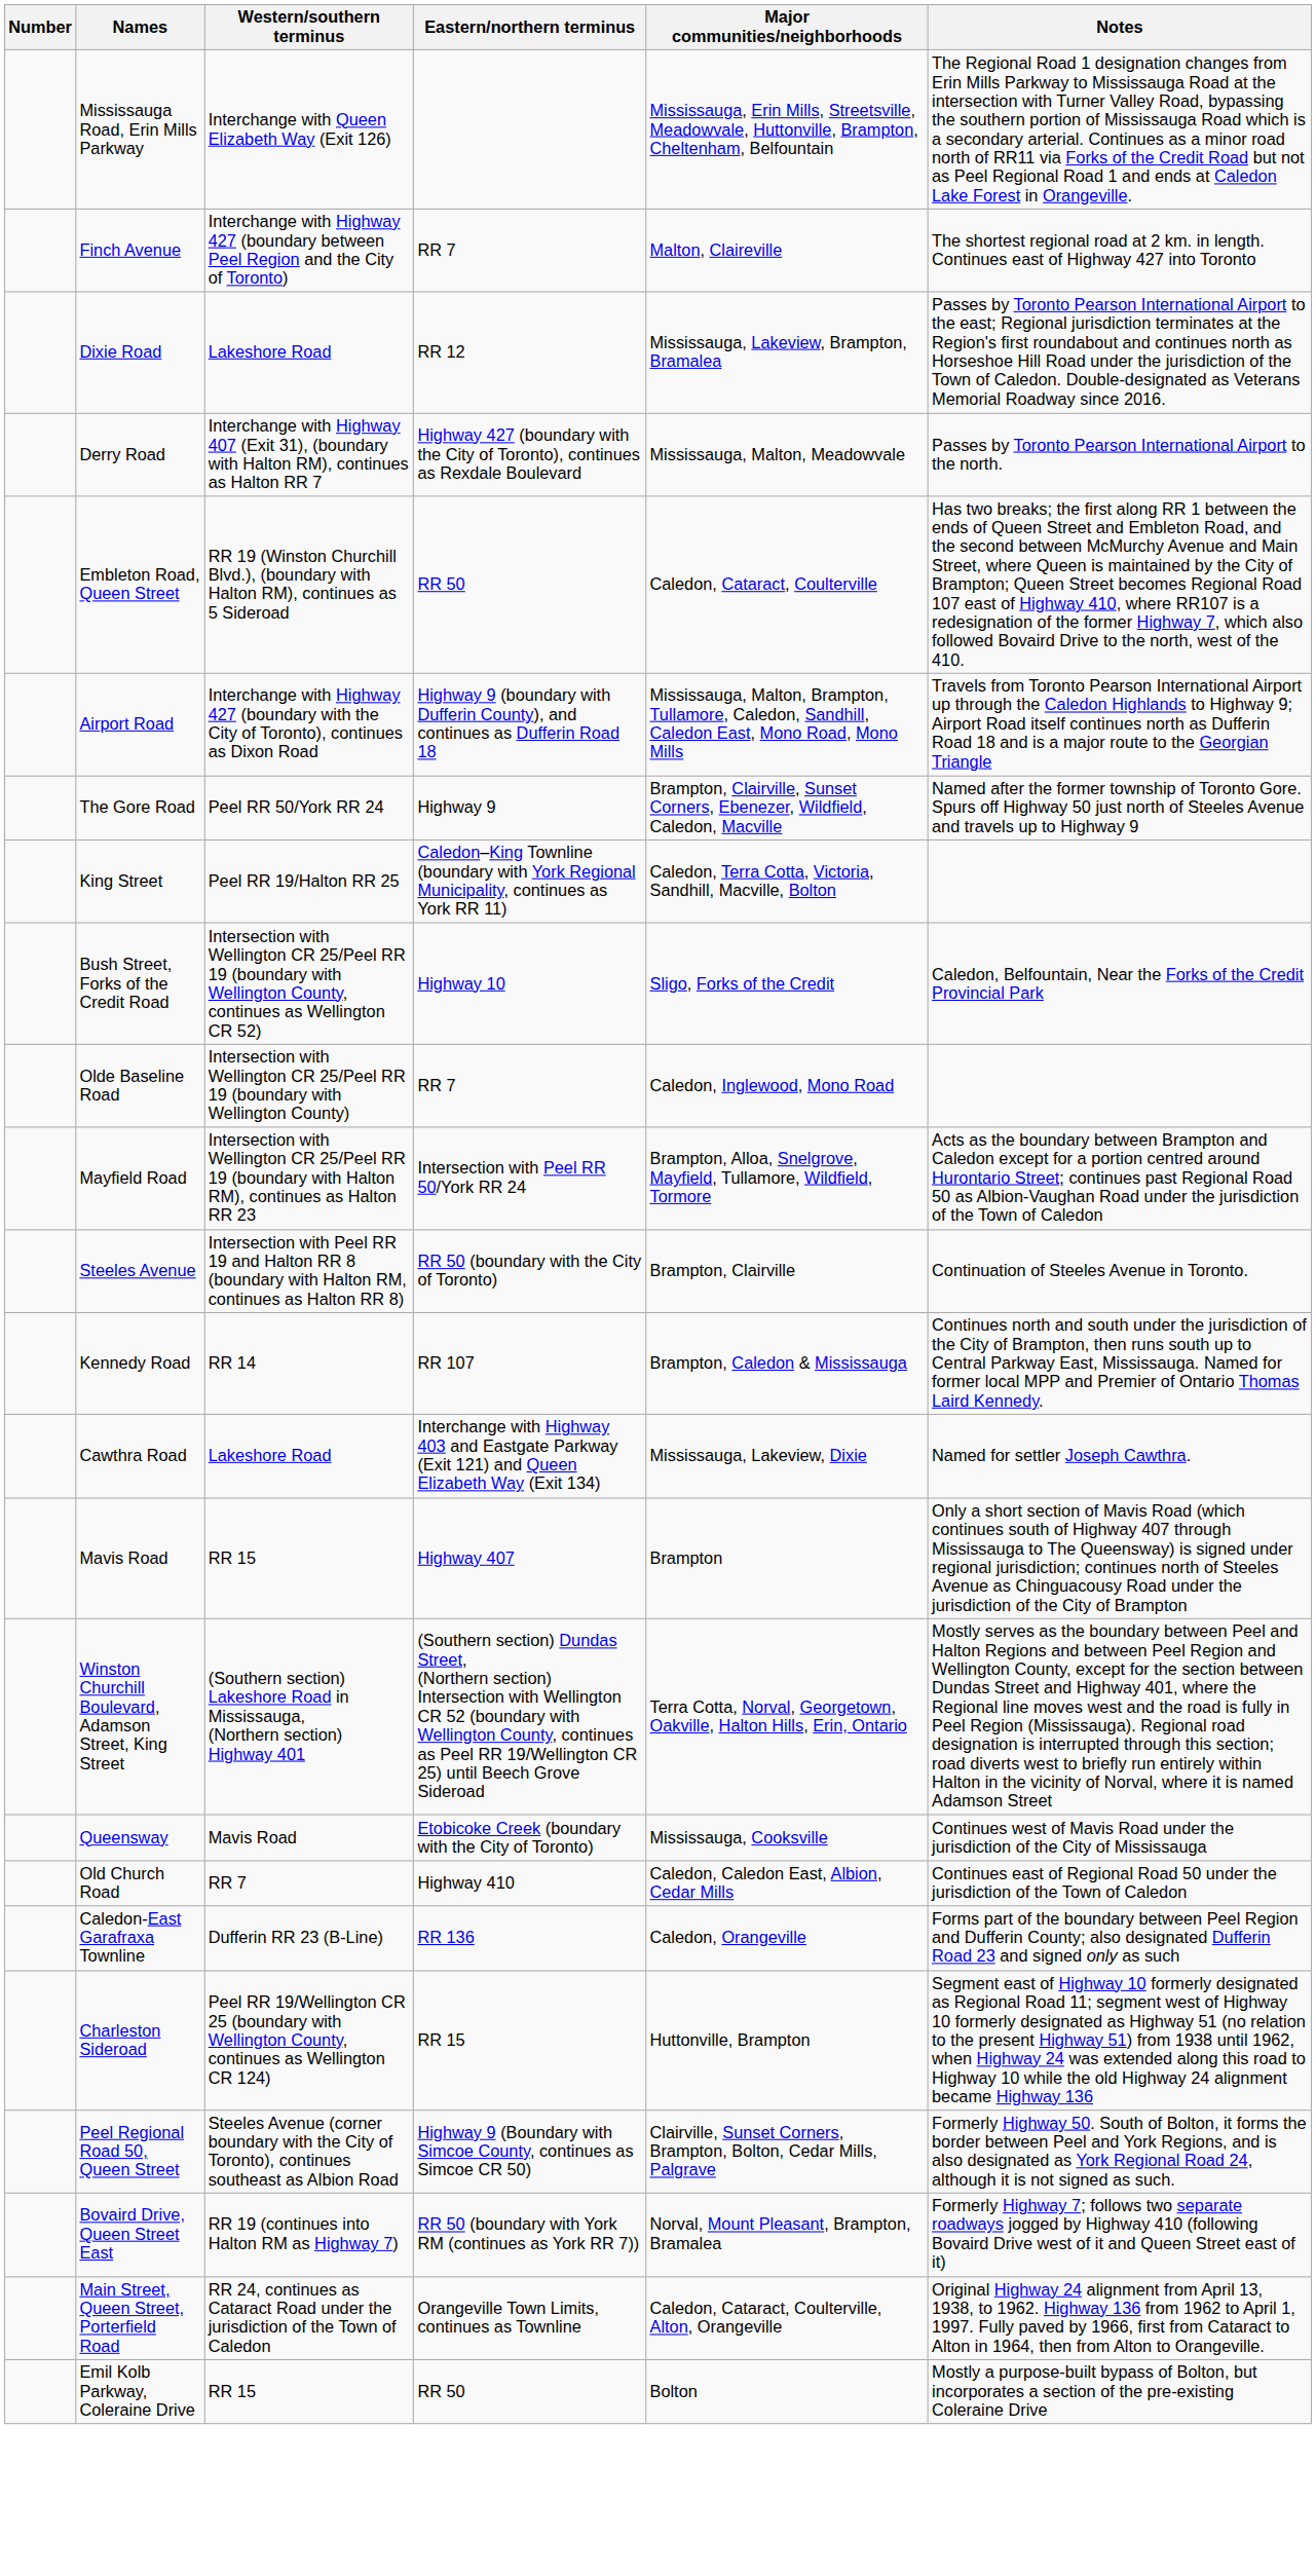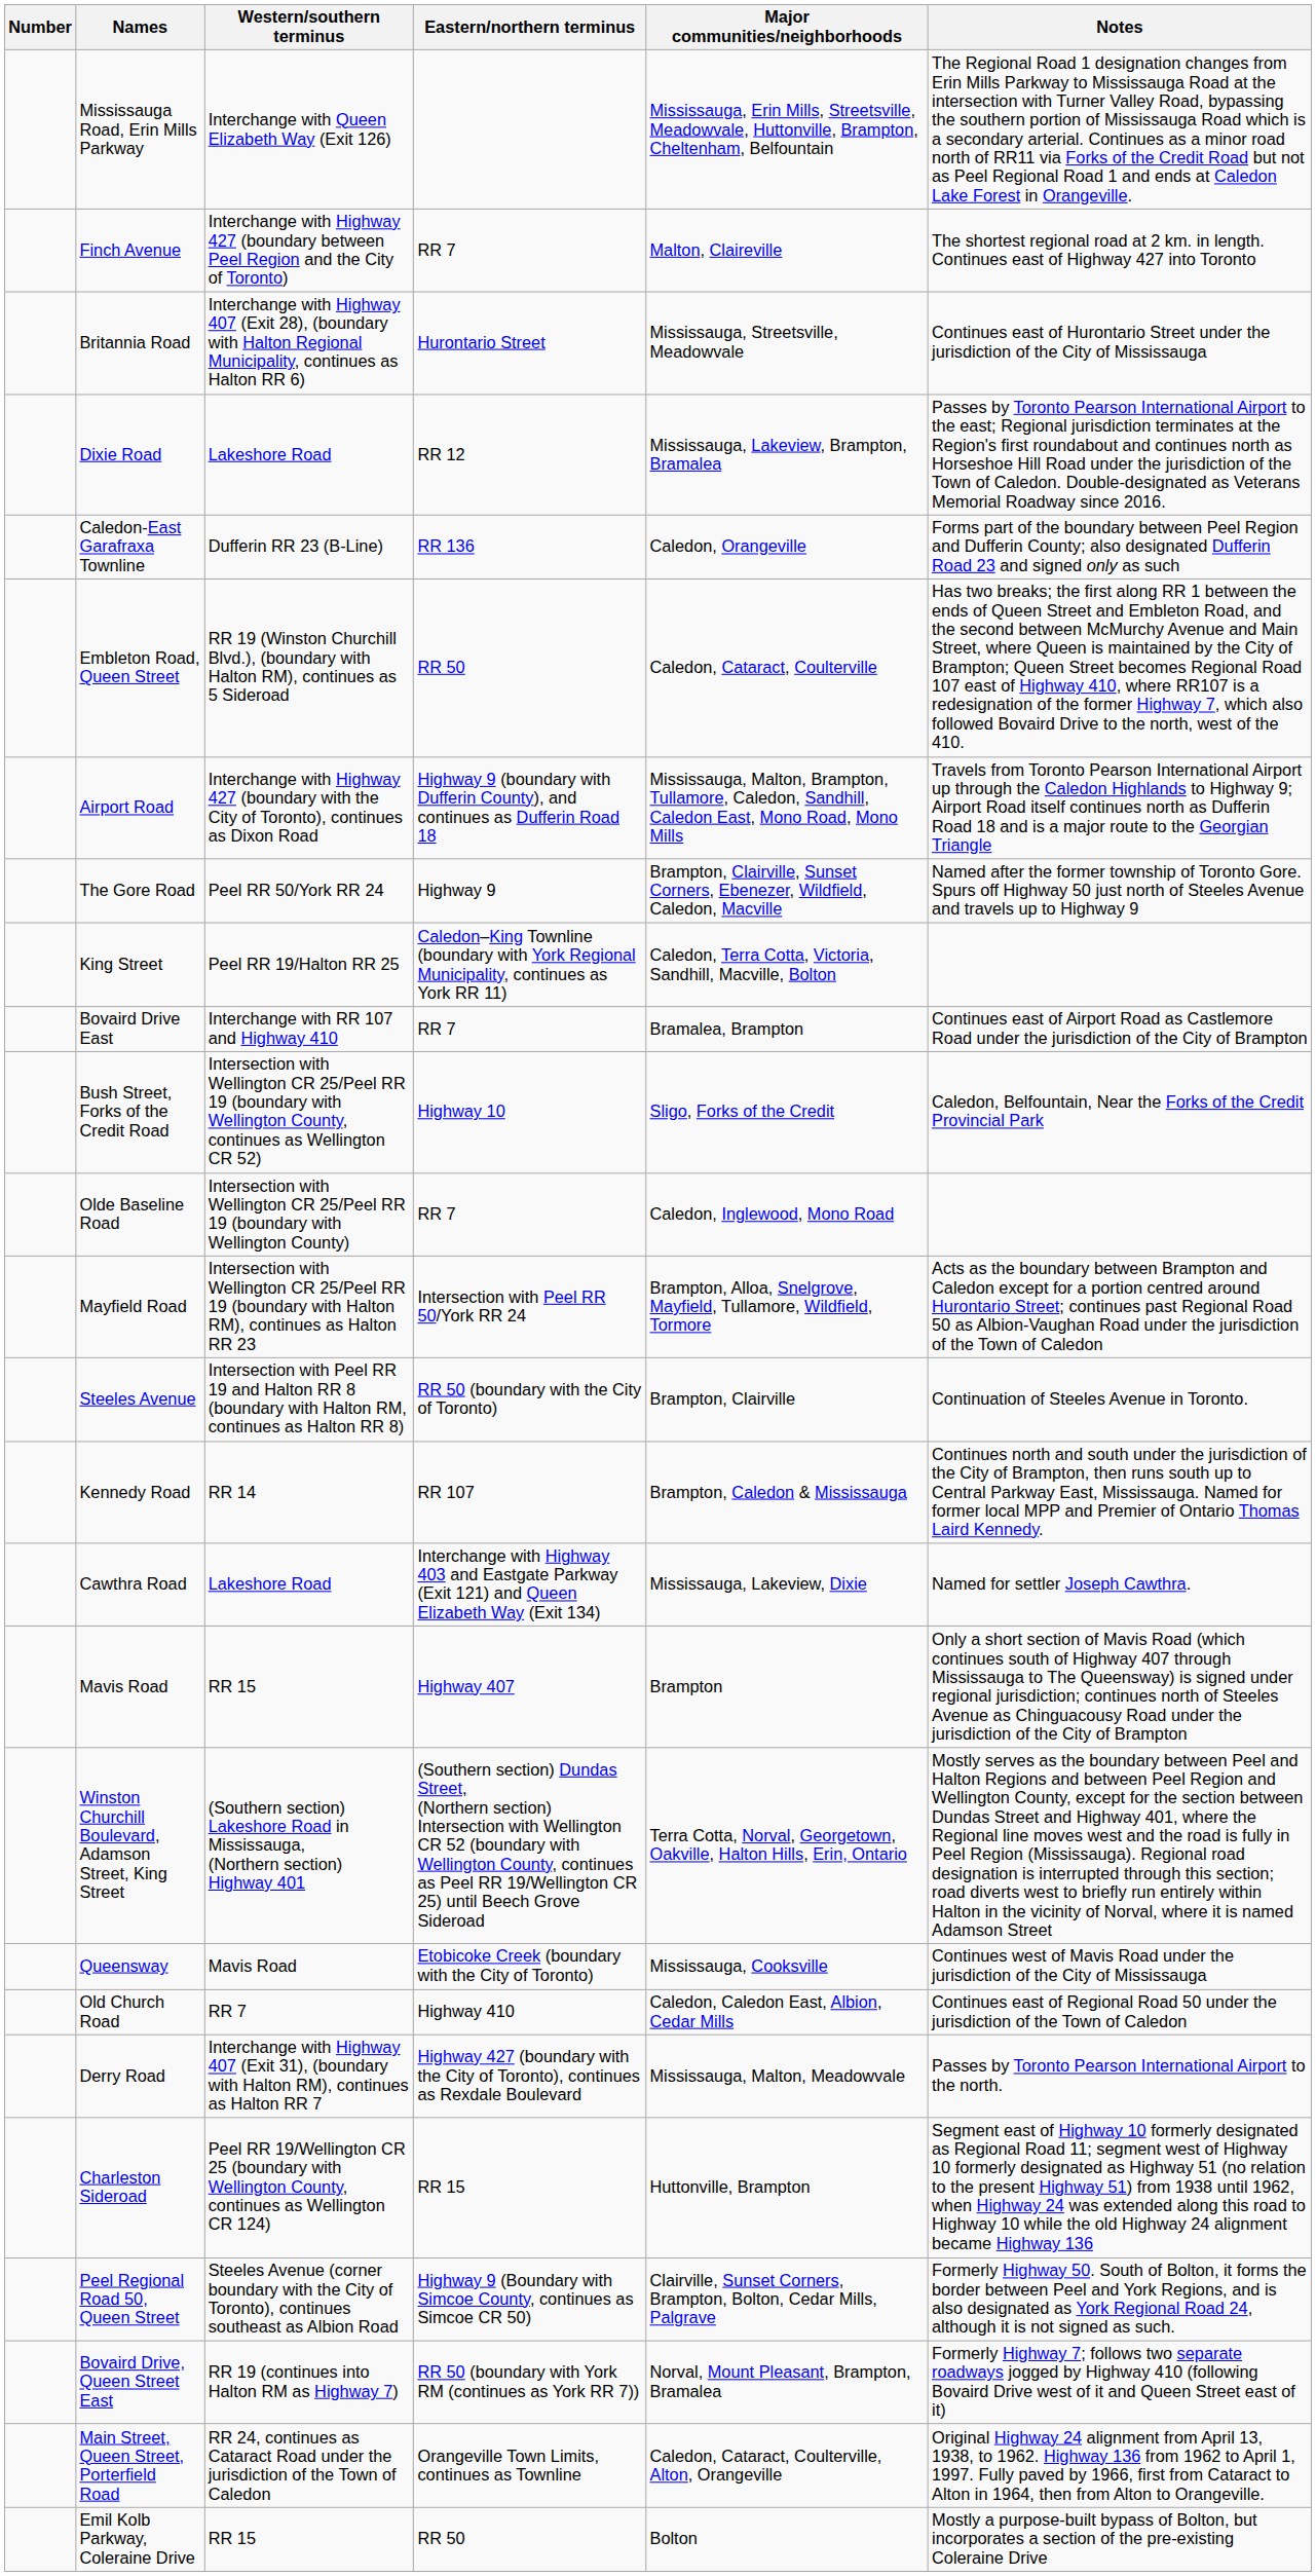+ row: Britannia Road | Interchange with Highway 407 (Exit 28), (boundary with Halton Regional Municipality, continues as Halton RR 6) | Hurontario Street | Mississauga, Streetsville, Meadowvale | Continues east of Hurontario Street under the jurisdiction of the City of Mississauga
rows swapped: Derry Road <-> Caledon-East Garafraxa Townline
+ row: Bovaird Drive East | Interchange with RR 107 and Highway 410 | RR 7 | Bramalea, Brampton | Continues east of Airport Road as Castlemore Road under the jurisdiction of the City of Brampton
